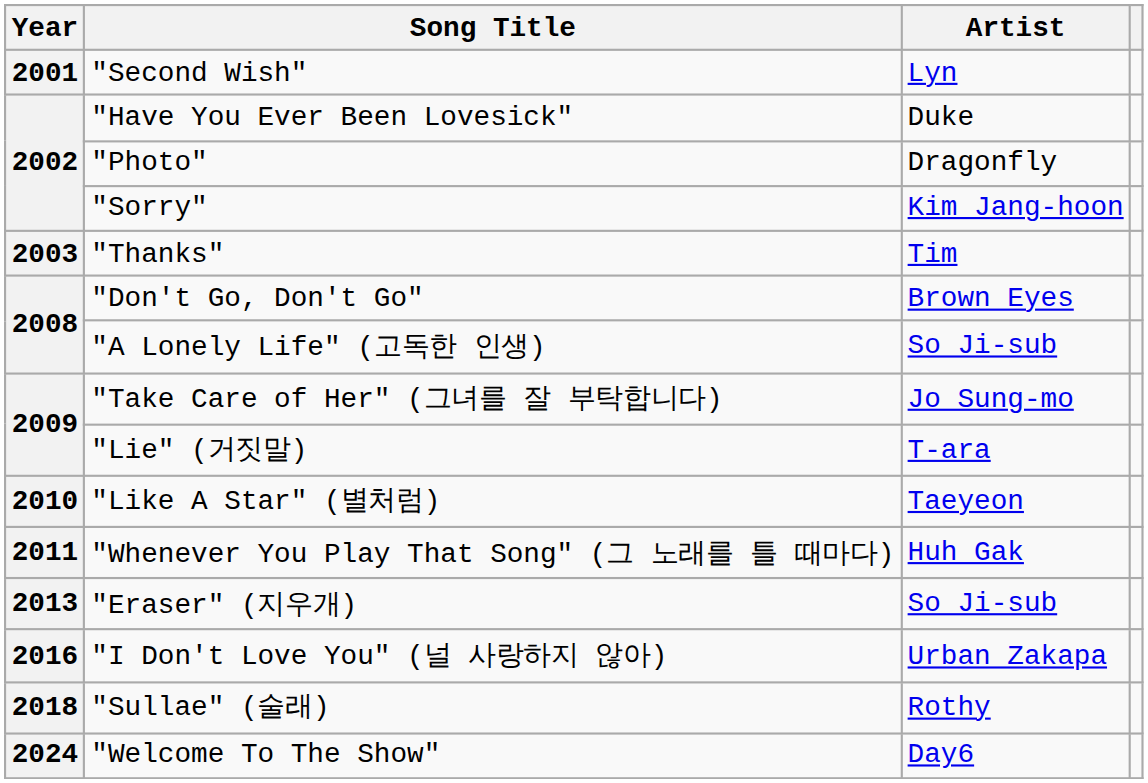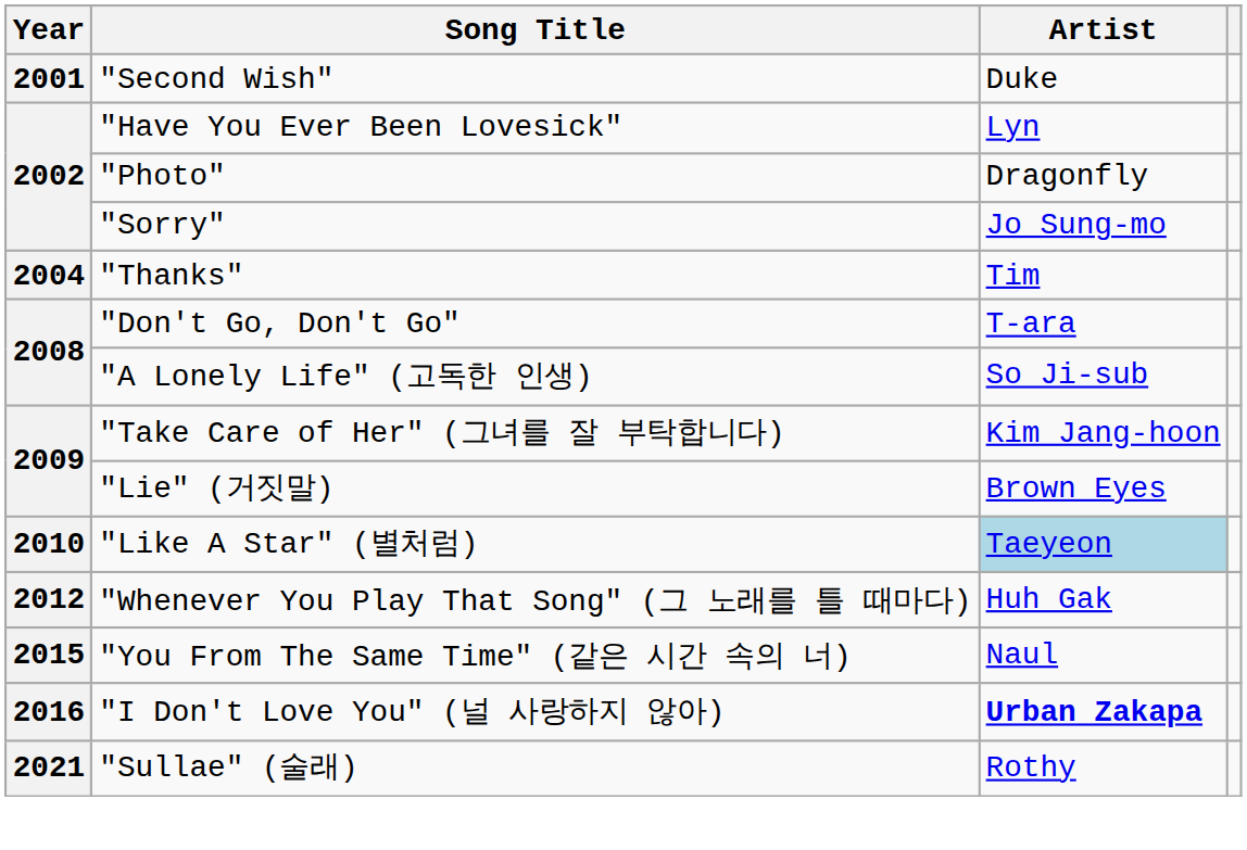"Second Wish" | Artist: Lyn -> Duke
"Have You Ever Been Lovesick" | Artist: Duke -> Lyn
"Sorry" | Artist: Kim Jang-hoon -> Jo Sung-mo
"Thanks" | Year: 2003 -> 2004
"Don't Go, Don't Go" | Artist: Brown Eyes -> T-ara
"Take Care of Her" (그녀를 잘 부탁합니다) | Artist: Jo Sung-mo -> Kim Jang-hoon
"Lie" (거짓말) | Artist: T-ara -> Brown Eyes
"Like A Star" (별처럼) | Artist: no background -> lightblue background
"Whenever You Play That Song" (그 노래를 틀 때마다) | Year: 2011 -> 2012
- row: 2013 | "Eraser" (지우개) | So Ji-sub
+ row: 2015 | "You From The Same Time" (같은 시간 속의 너) | Naul
"I Don't Love You" (널 사랑하지 않아) | Artist: normal -> bold
"Sullae" (술래) | Year: 2018 -> 2021
- row: 2024 | "Welcome To The Show" | Day6
